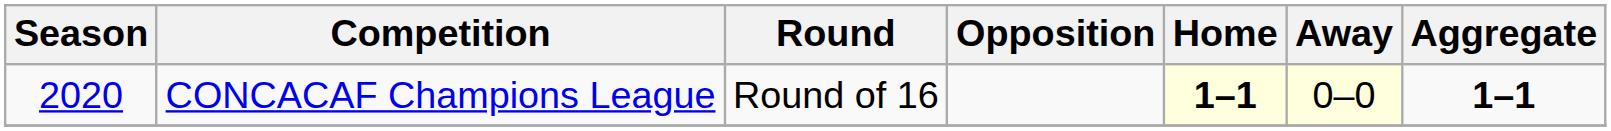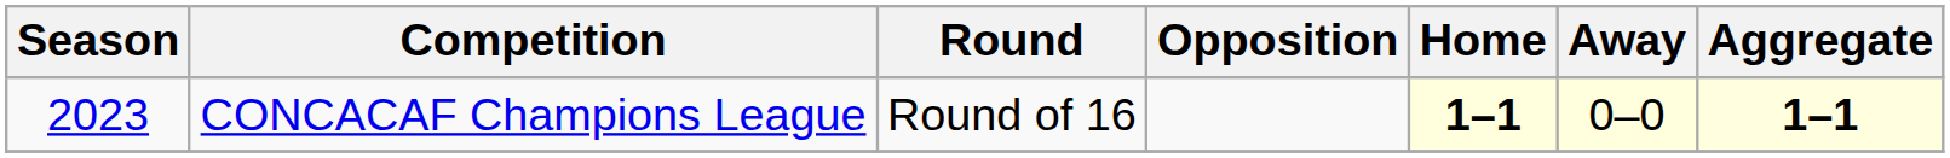CONCACAF Champions League | Season: 2020 -> 2023
CONCACAF Champions League | Aggregate: no background -> lightyellow background
